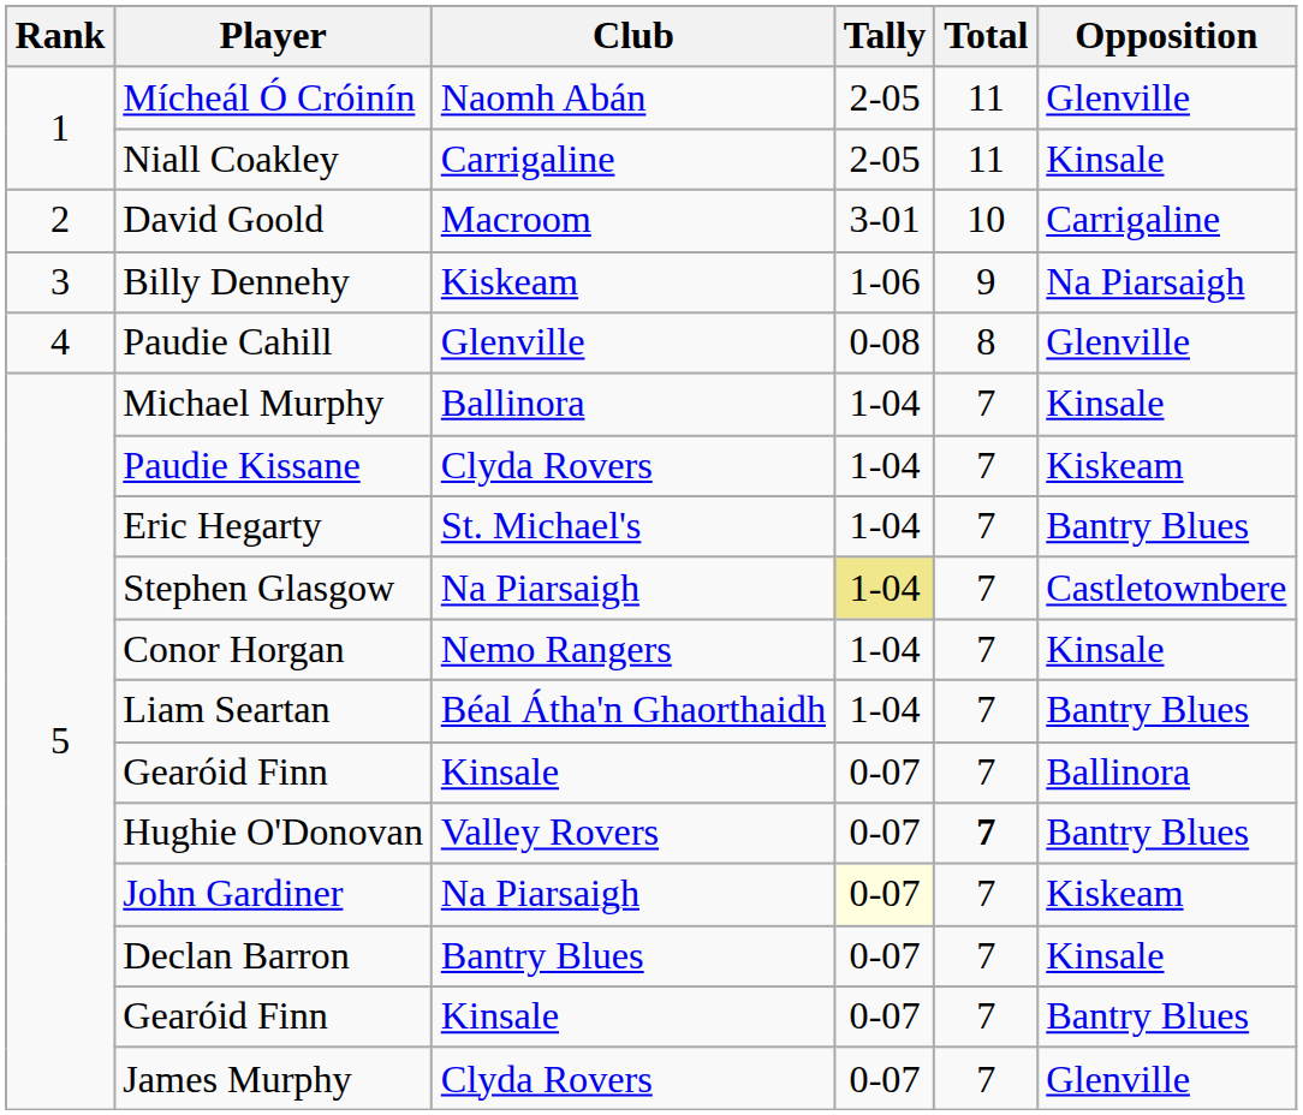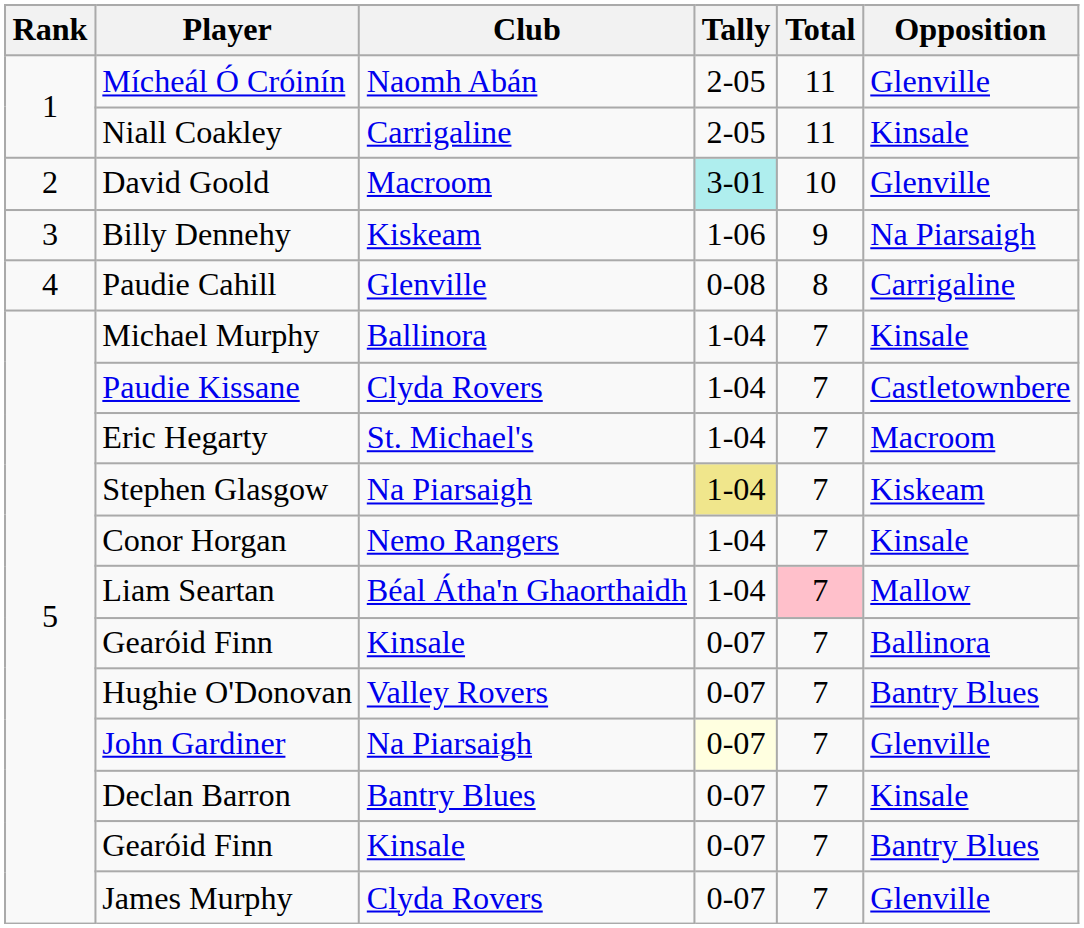David Goold | Tally: no background -> paleturquoise background
David Goold | Opposition: Carrigaline -> Glenville
Paudie Cahill | Opposition: Glenville -> Carrigaline
Paudie Kissane | Opposition: Kiskeam -> Castletownbere
Eric Hegarty | Opposition: Bantry Blues -> Macroom
Stephen Glasgow | Opposition: Castletownbere -> Kiskeam
Liam Seartan | Total: no background -> pink background
Liam Seartan | Opposition: Bantry Blues -> Mallow
Hughie O'Donovan | Total: bold -> normal
John Gardiner | Opposition: Kiskeam -> Glenville
